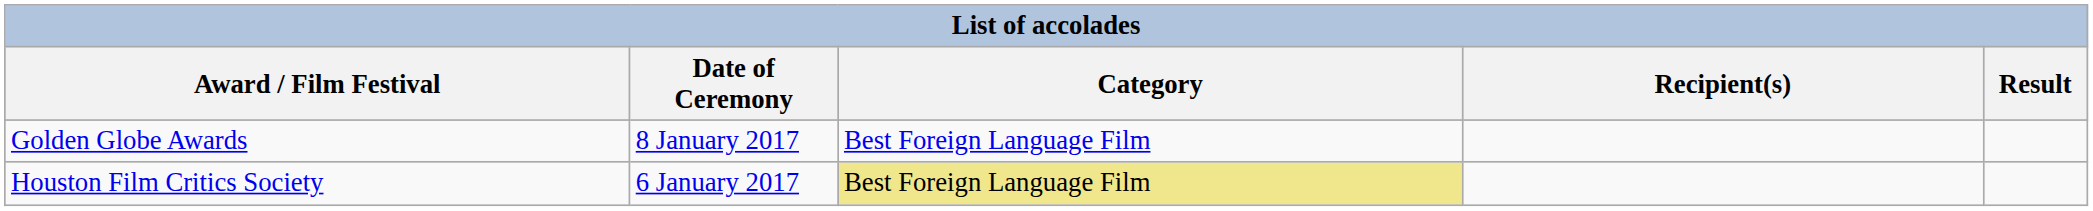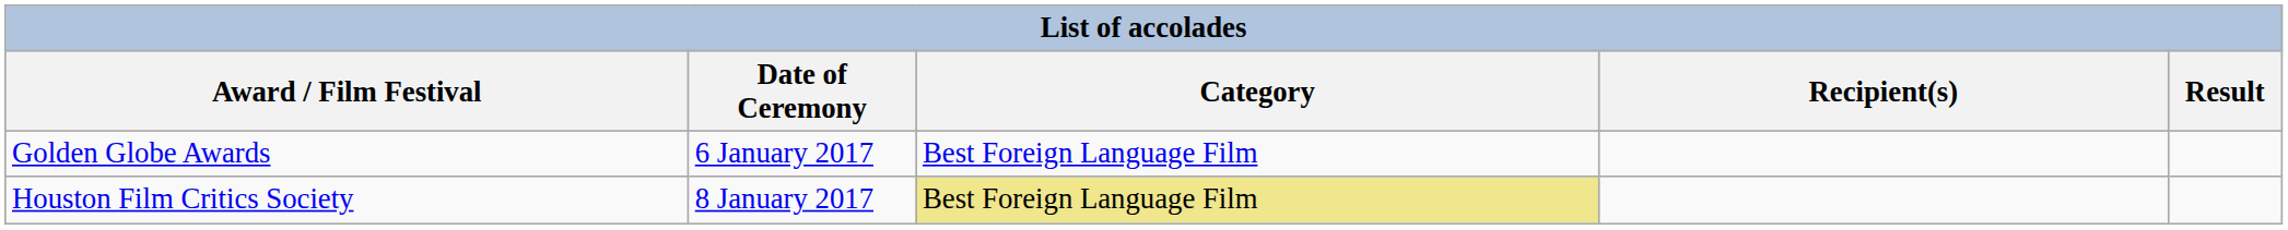Golden Globe Awards | Date of Ceremony: 8 January 2017 -> 6 January 2017
Houston Film Critics Society | Date of Ceremony: 6 January 2017 -> 8 January 2017
